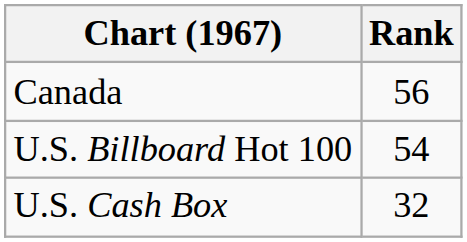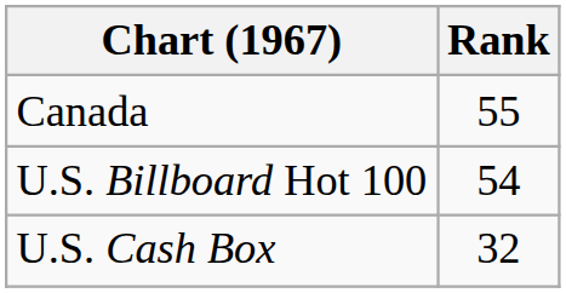Canada | Rank: 56 -> 55
